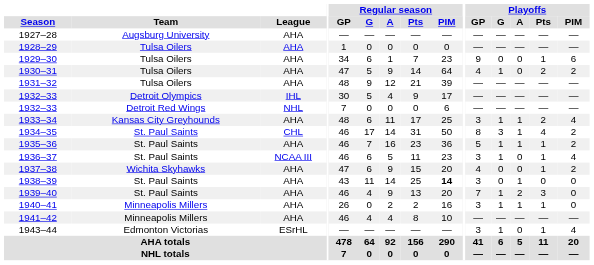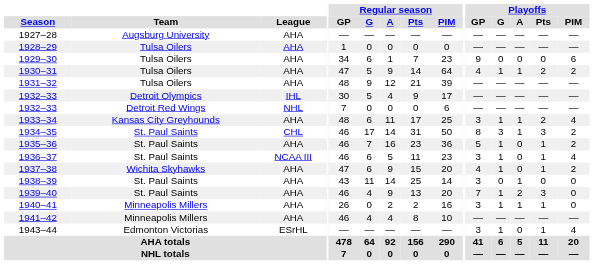1929–30 | Playoffs / Pts: 1 -> 0
1930–31 | Playoffs / A: 0 -> 1
1934–35 | Playoffs / Pts: 4 -> 3
1935–36 | Playoffs / A: 1 -> 0
1937–38 | Playoffs / G: 0 -> 1
1938–39 | Regular season / PIM: bold -> normal
